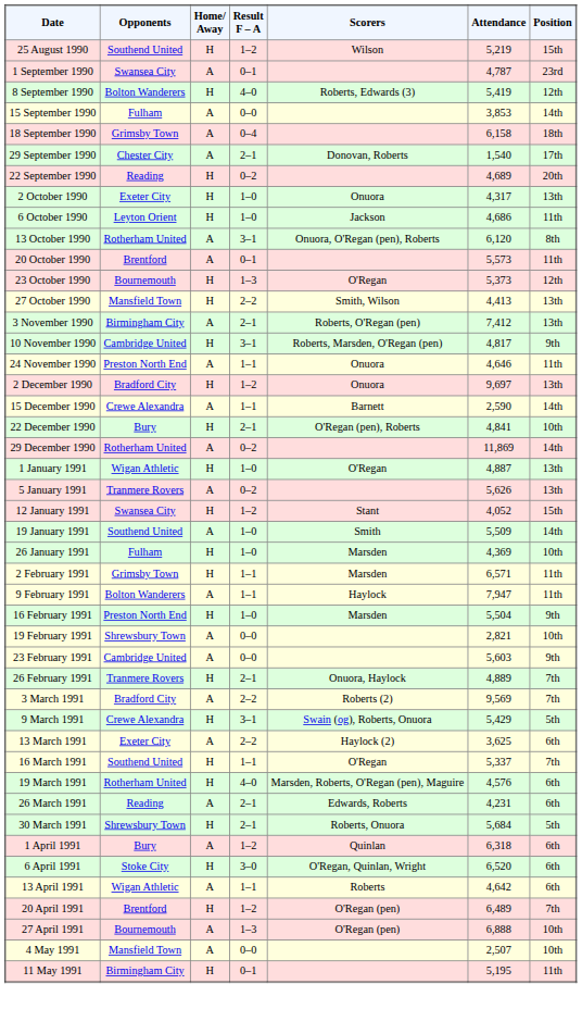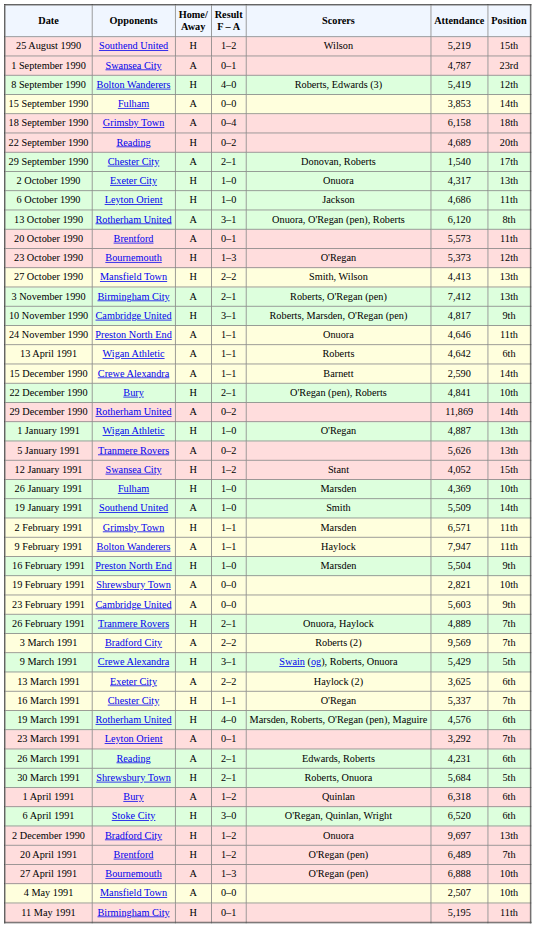rows swapped: 22 September 1990 <-> 29 September 1990
rows swapped: 2 December 1990 <-> 13 April 1991
rows swapped: 19 January 1991 <-> 26 January 1991
16 March 1991 | Opponents: Southend United -> Chester City
+ row: 23 March 1991 | Leyton Orient | A | 0–1 | 3,292 | 7th
